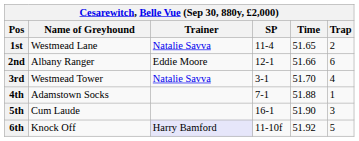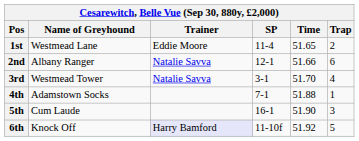1st | Trainer: Natalie Savva -> Eddie Moore
2nd | Trainer: Eddie Moore -> Natalie Savva
